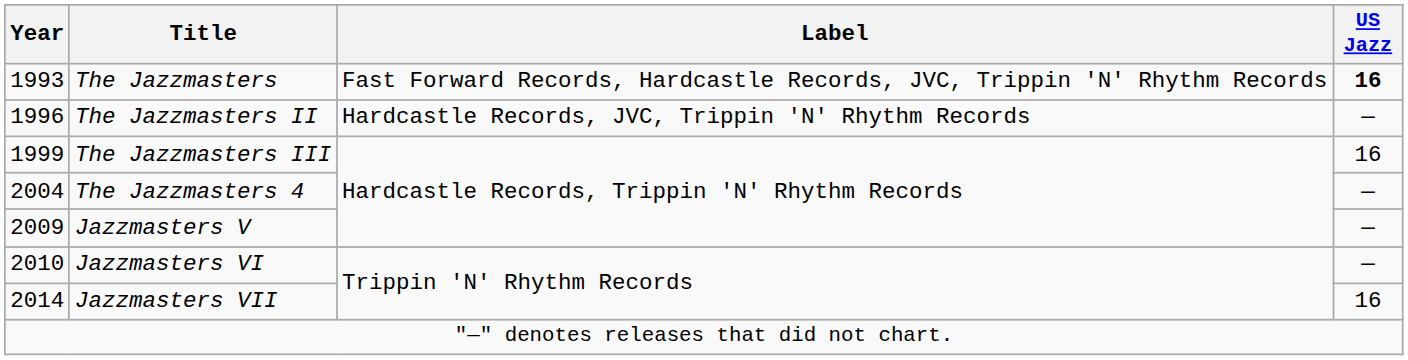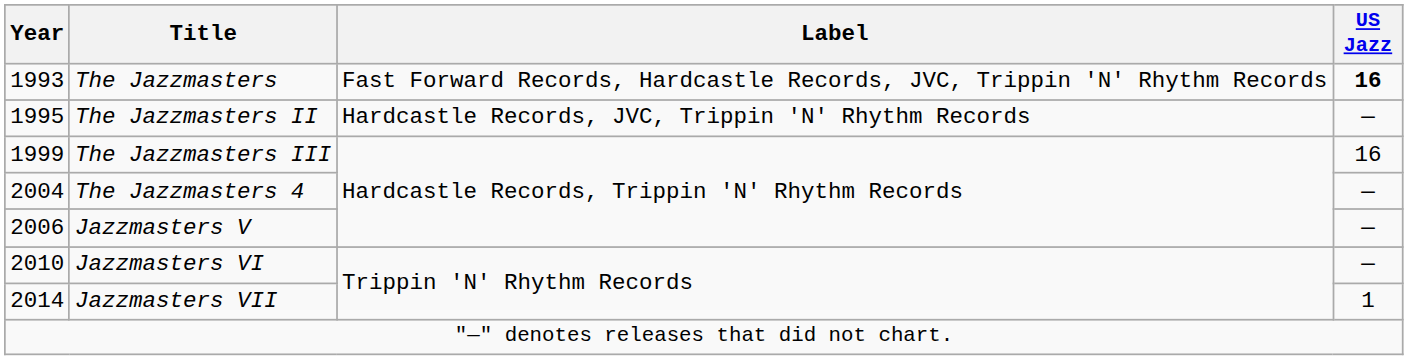The Jazzmasters II | Year: 1996 -> 1995
Jazzmasters V | Year: 2009 -> 2006
Jazzmasters VII | US Jazz: 16 -> 1
